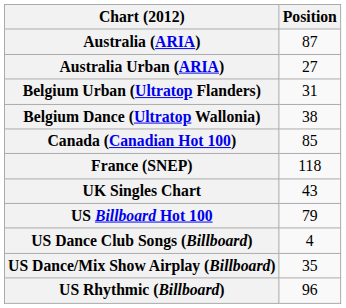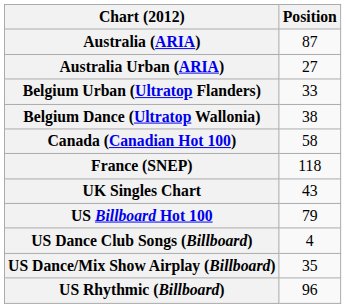Belgium Urban (Ultratop Flanders) | Position: 31 -> 33
Canada (Canadian Hot 100) | Position: 85 -> 58
